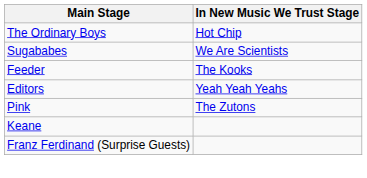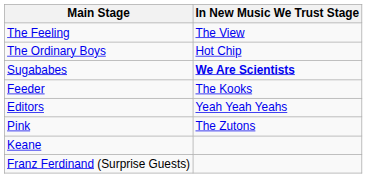+ row: The Feeling | The View
Sugababes | In New Music We Trust Stage: normal -> bold
